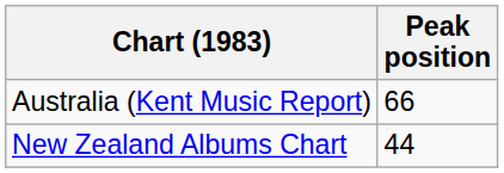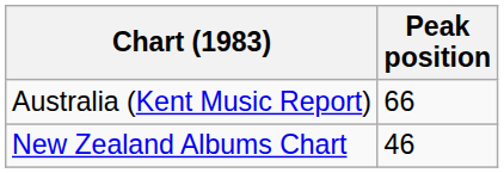New Zealand Albums Chart | Peak position: 44 -> 46
